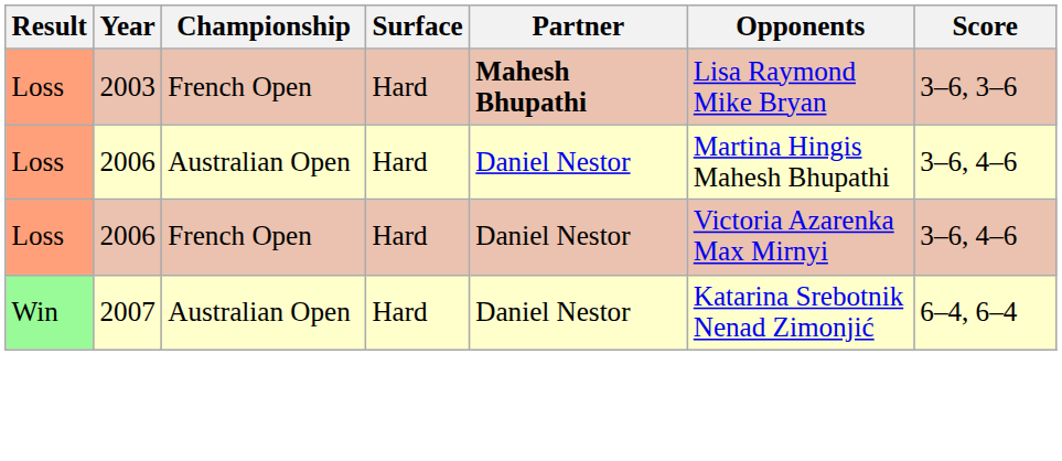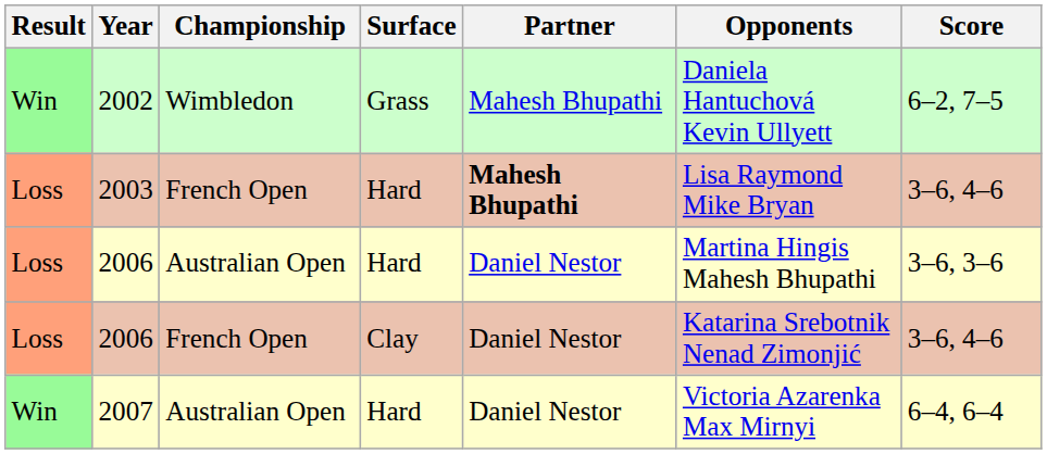+ row: Win | 2002 | Wimbledon | Grass | Mahesh Bhupathi | Daniela Hantuchová Kevin Ullyett | 6–2, 7–5
2003 | Score: 3–6, 3–6 -> 3–6, 4–6
2006 / Australian Open | Score: 3–6, 4–6 -> 3–6, 3–6
2006 / French Open | Surface: Hard -> Clay
2006 / French Open | Opponents: Victoria Azarenka Max Mirnyi -> Katarina Srebotnik Nenad Zimonjić
2007 | Opponents: Katarina Srebotnik Nenad Zimonjić -> Victoria Azarenka Max Mirnyi
